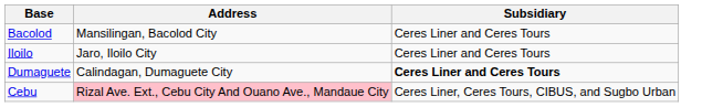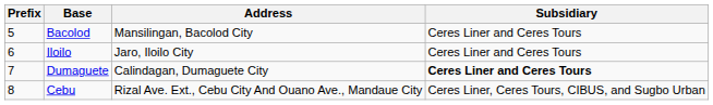+ column: Prefix | 5 | 6 | 7 | 8
Cebu | Address: pink background -> no background
